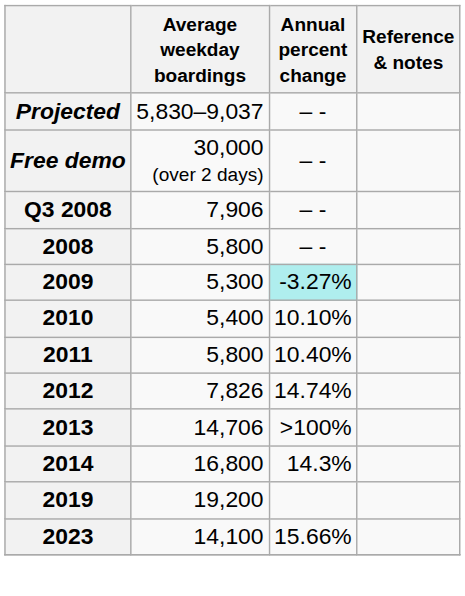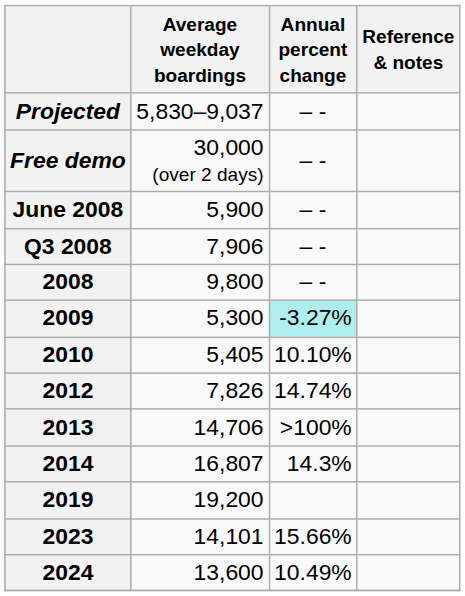+ row: June 2008 | 5,900 | – -
2008 | Average weekday boardings: 5,800 -> 9,800
2010 | Average weekday boardings: 5,400 -> 5,405
- row: 2011 | 5,800 | 10.40%
2014 | Average weekday boardings: 16,800 -> 16,807
2023 | Average weekday boardings: 14,100 -> 14,101
+ row: 2024 | 13,600 | 10.49%
